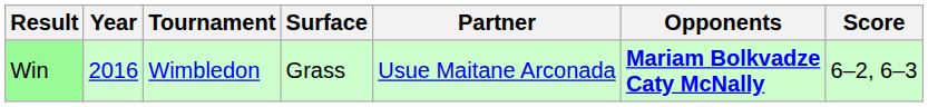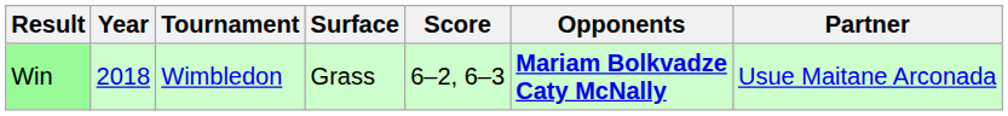columns swapped: Partner <-> Score
Win | Year: 2016 -> 2018
